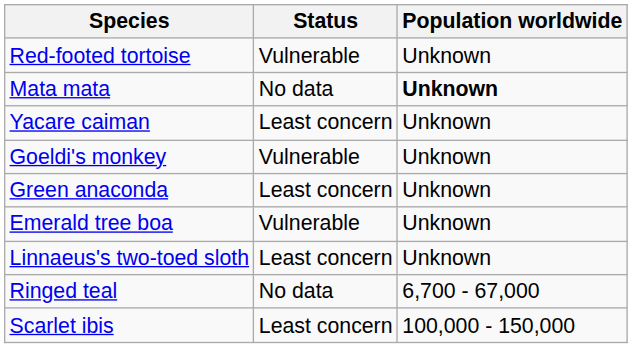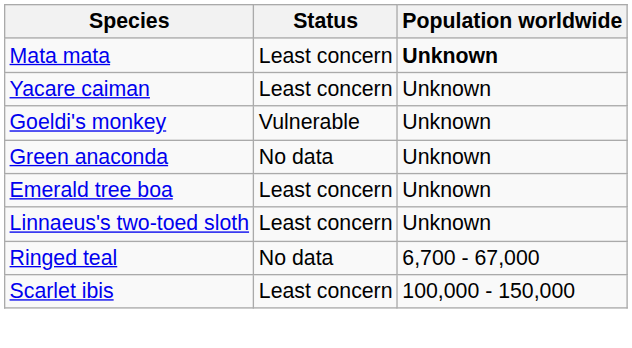- row: Red-footed tortoise | Vulnerable | Unknown
Mata mata | Status: No data -> Least concern
Green anaconda | Status: Least concern -> No data
Emerald tree boa | Status: Vulnerable -> Least concern
